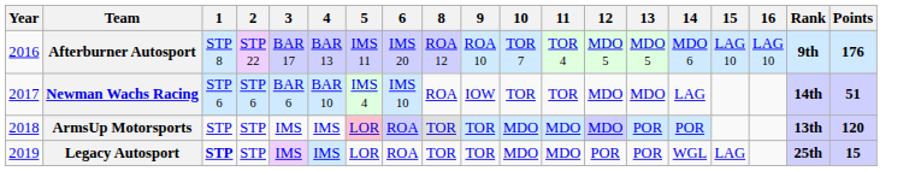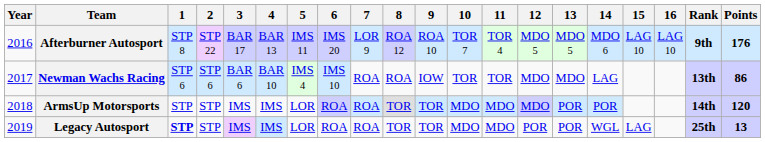+ column: 7 | LOR 9 | ROA | ROA | ROA
Newman Wachs Racing | Rank: 14th -> 13th
Newman Wachs Racing | Points: 51 -> 86
ArmsUp Motorsports | 5: pink background -> no background
ArmsUp Motorsports | Rank: 13th -> 14th
Legacy Autosport | Points: 15 -> 13
